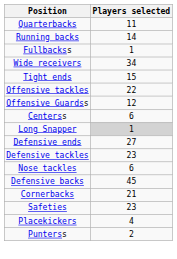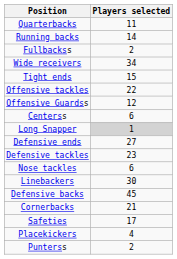Fullbackss | Players selected: 1 -> 2
+ row: Linebackers | 30
Safeties | Players selected: 23 -> 17
